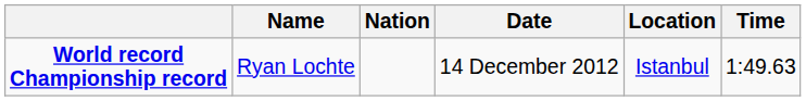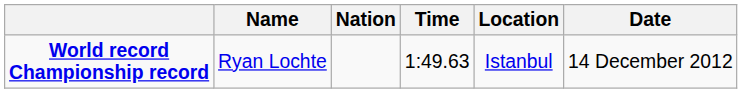columns swapped: Time <-> Date
